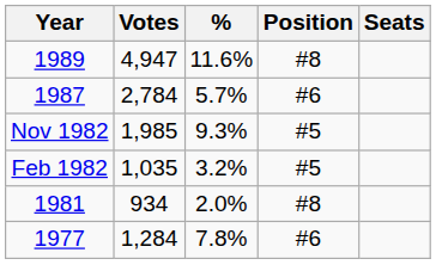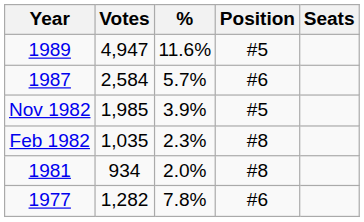1989 | Position: #8 -> #5
1987 | Votes: 2,784 -> 2,584
Nov 1982 | %: 9.3% -> 3.9%
Feb 1982 | %: 3.2% -> 2.3%
Feb 1982 | Position: #5 -> #8
1977 | Votes: 1,284 -> 1,282
